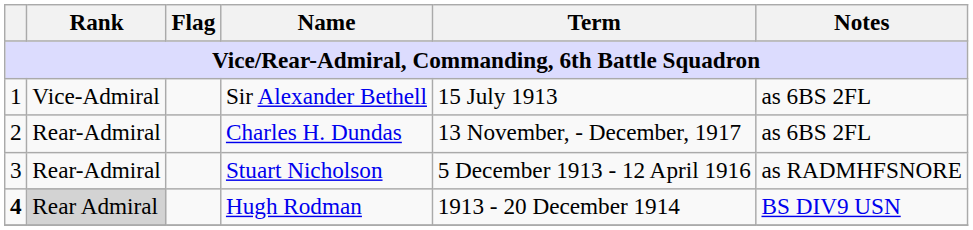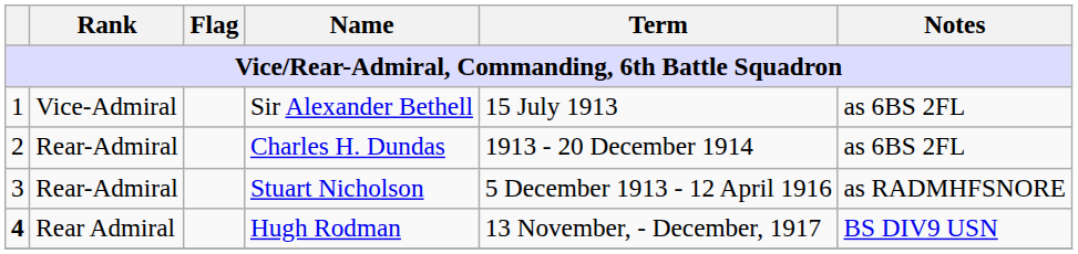Charles H. Dundas | Term: 13 November, - December, 1917 -> 1913 - 20 December 1914
Hugh Rodman | Rank: lightgrey background -> no background
Hugh Rodman | Term: 1913 - 20 December 1914 -> 13 November, - December, 1917
